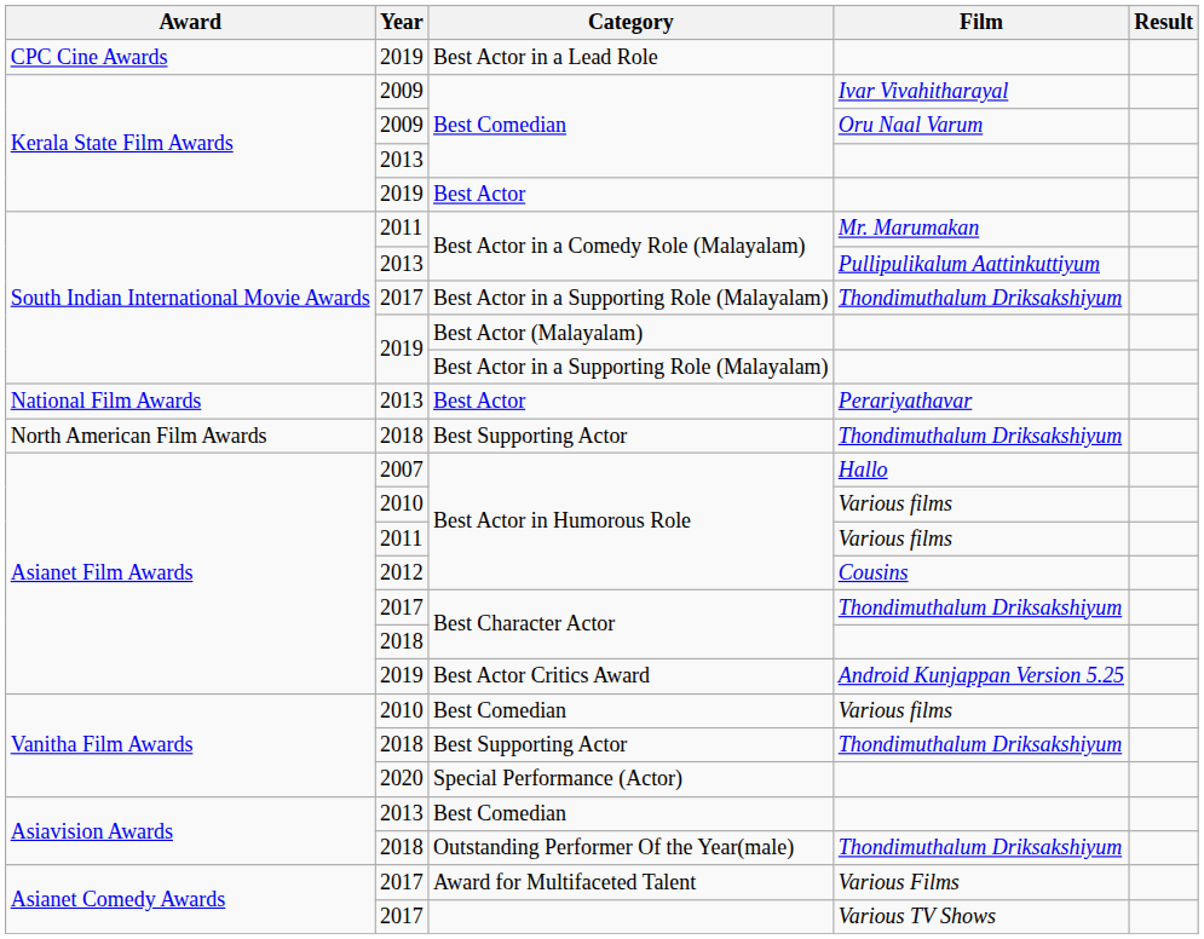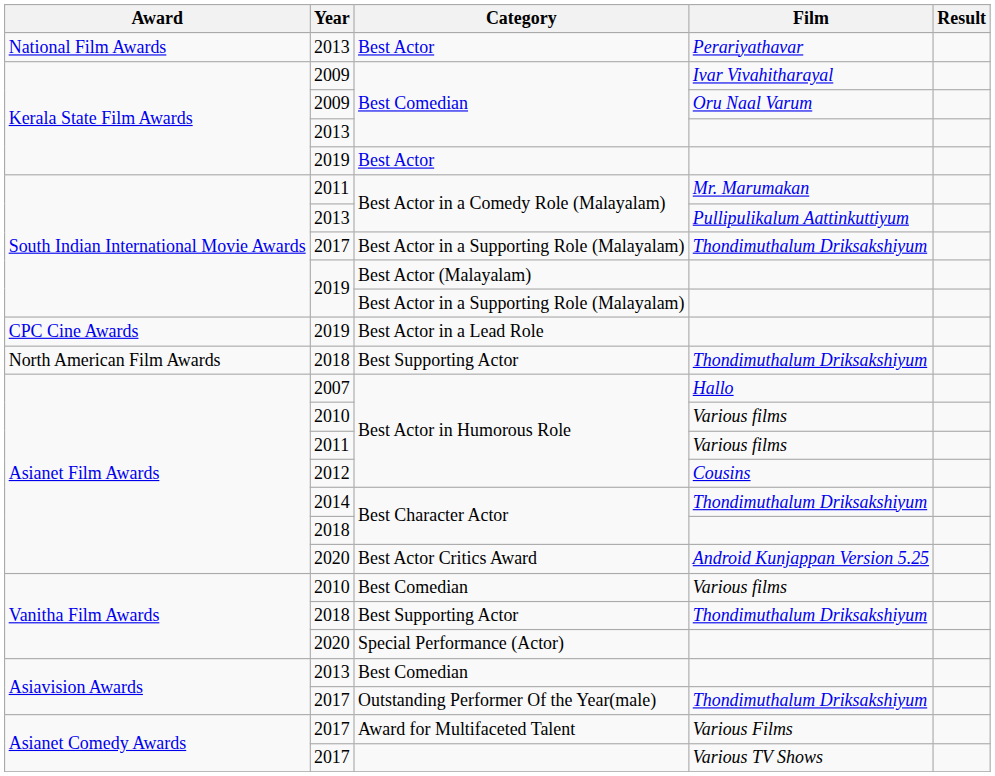rows swapped: Best Actor / Perariyathavar <-> Best Actor in a Lead Role
Best Character Actor / Thondimuthalum Driksakshiyum | Year: 2017 -> 2014
Best Actor Critics Award | Year: 2019 -> 2020
Outstanding Performer Of the Year(male) | Year: 2018 -> 2017
